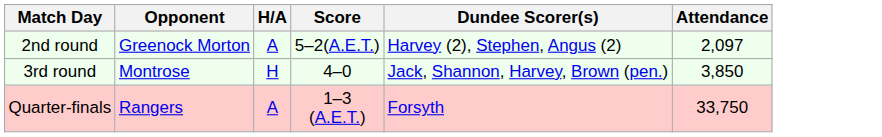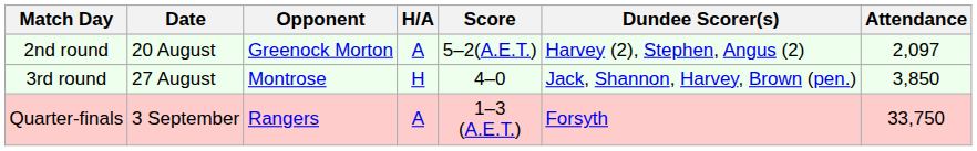+ column: Date | 20 August | 27 August | 3 September
